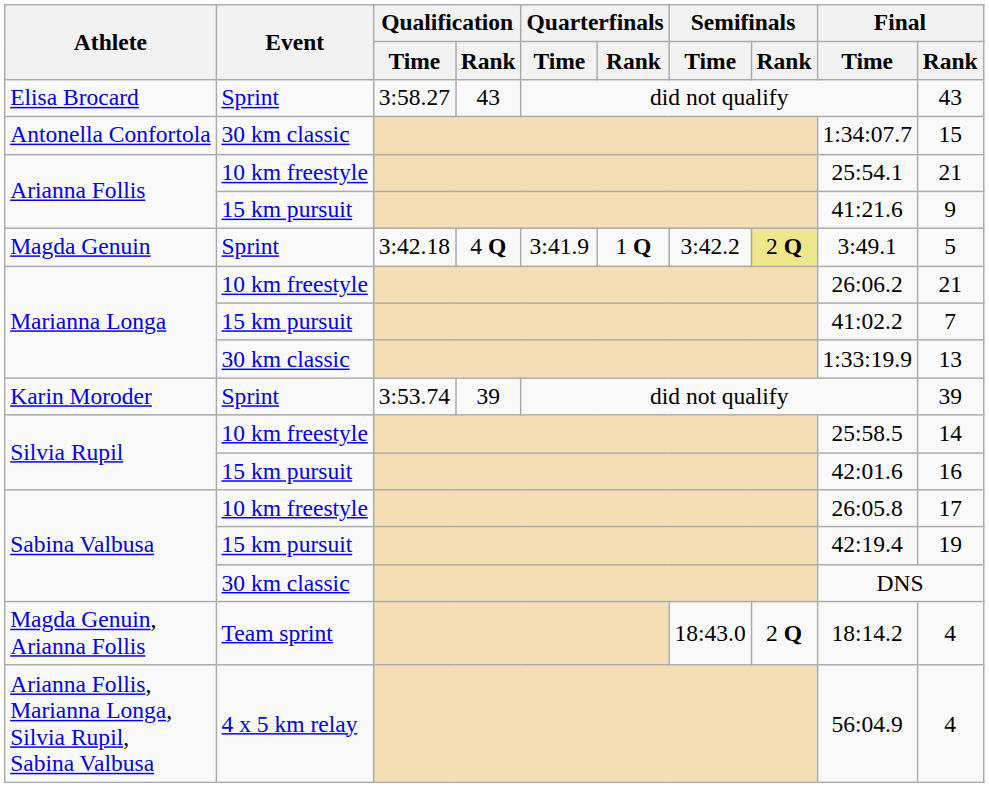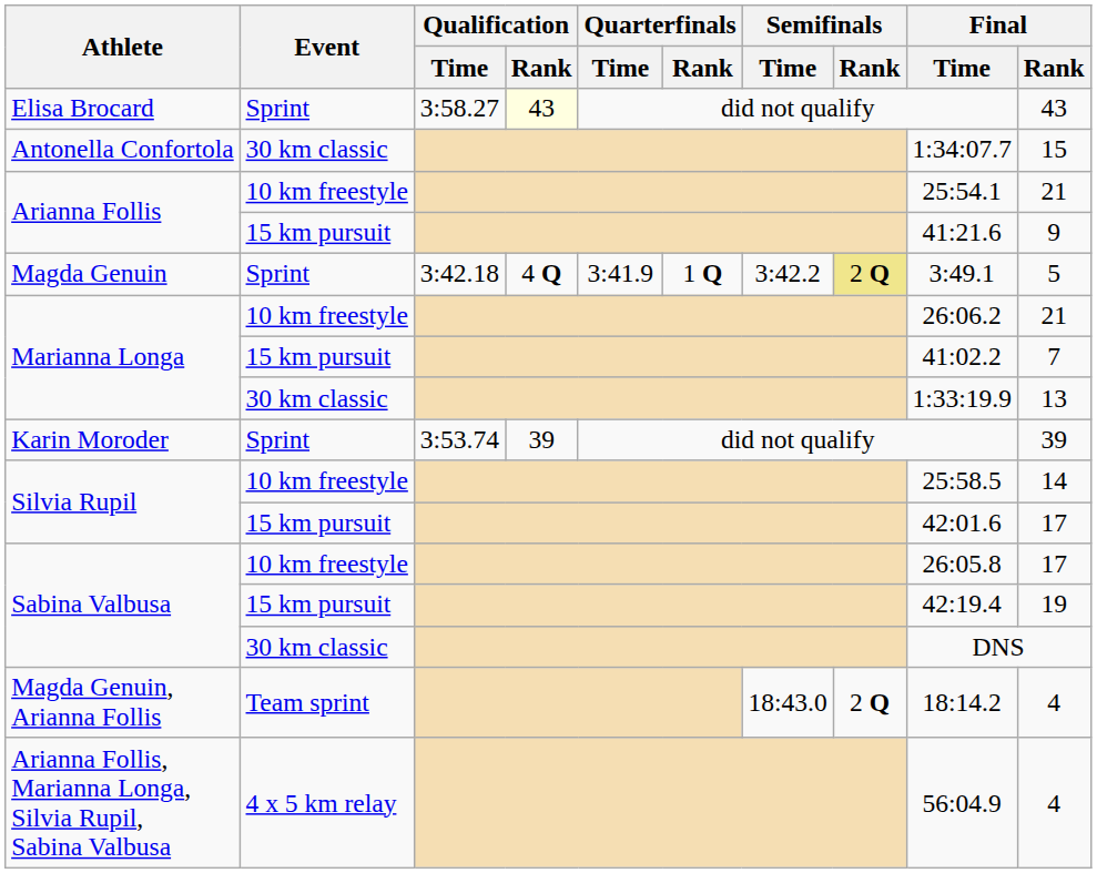Elisa Brocard | Qualification / Rank: no background -> lightyellow background
Silvia Rupil / 15 km pursuit | Final / Rank: 16 -> 17
